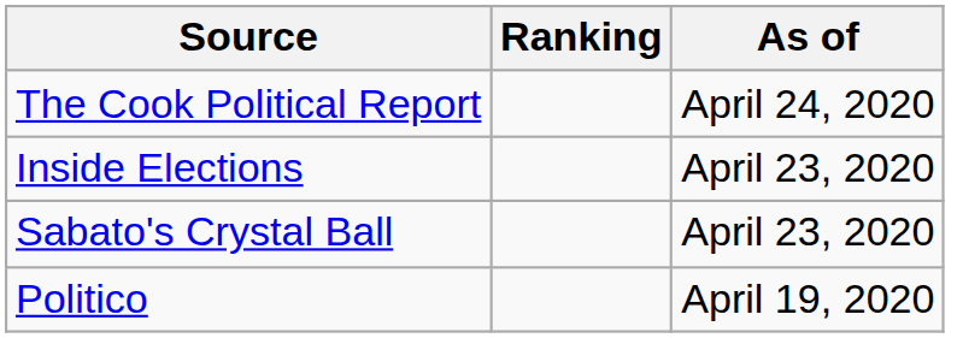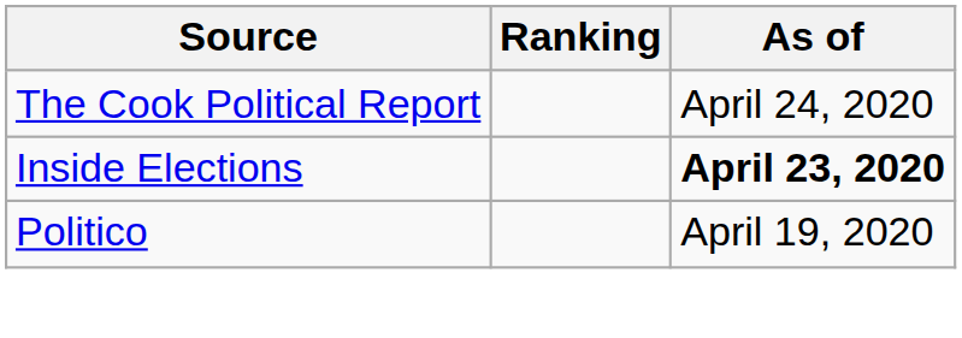Inside Elections | As of: normal -> bold
- row: Sabato's Crystal Ball | April 23, 2020
